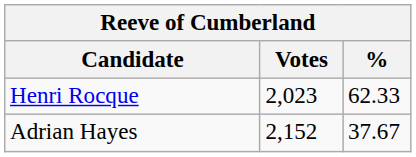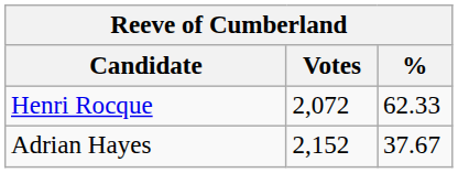Henri Rocque | Votes: 2,023 -> 2,072
